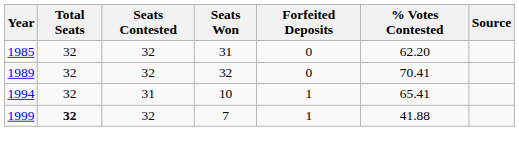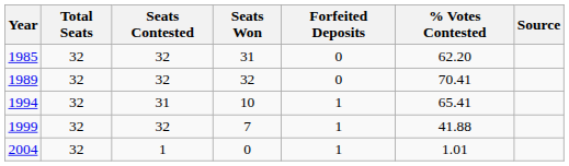1999 | Total Seats: bold -> normal
+ row: 2004 | 32 | 1 | 0 | 1 | 1.01
